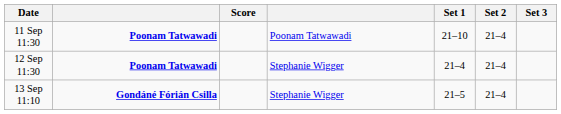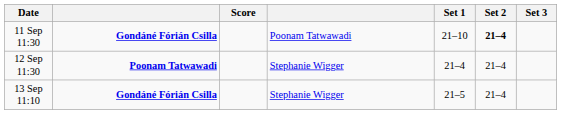11 Sep 11:30 | column 2: Poonam Tatwawadi -> Gondáné Fórián Csilla
11 Sep 11:30 | Set 2: normal -> bold
